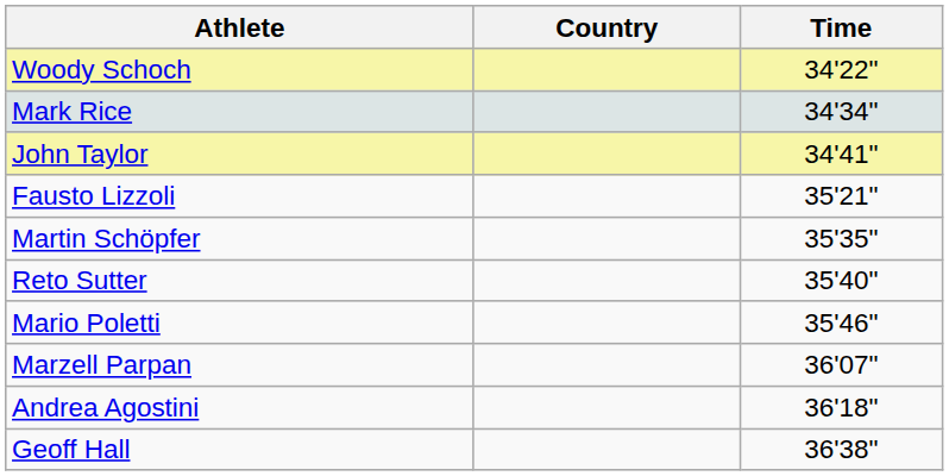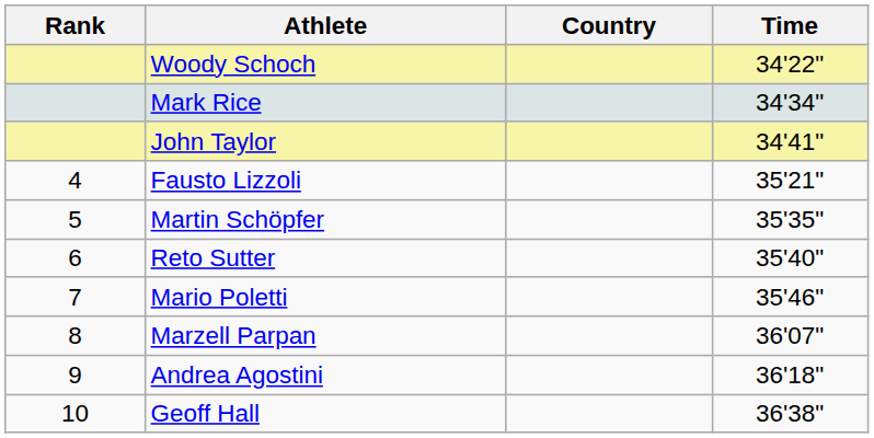+ column: Rank | 4 | 5 | 6 | 7 | 8 | 9 | 10
